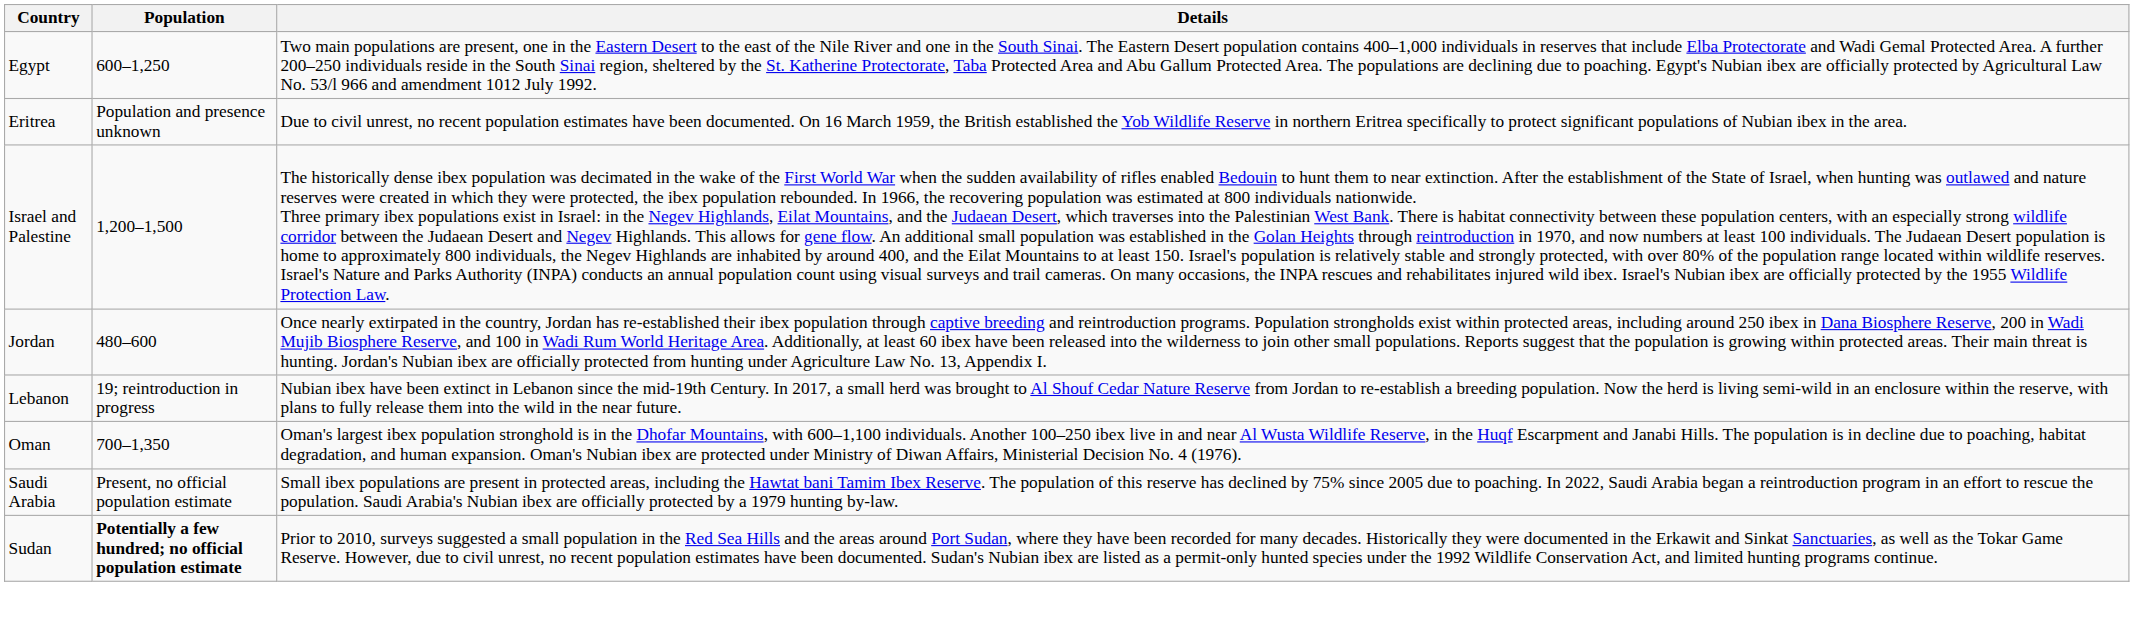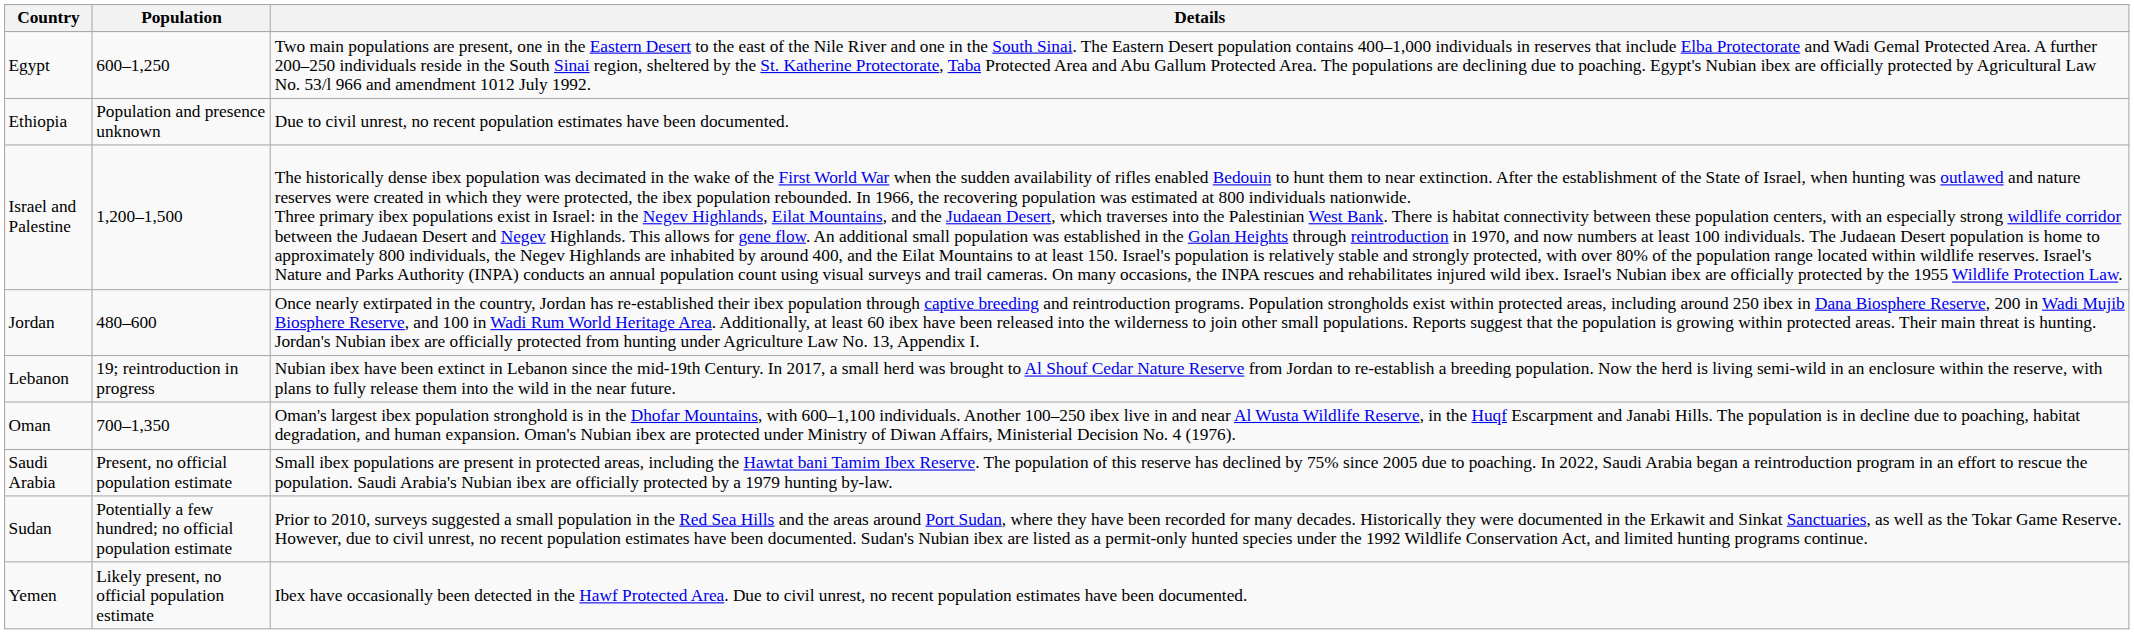- row: Eritrea | Population and presence unknown | Due to civil unrest, no recent population estimates have been documented. On 16 March 1959, the British established the Yob Wildlife Reserve in northern Eritrea specifically to protect significant populations of Nubian ibex in the area.
+ row: Ethiopia | Population and presence unknown | Due to civil unrest, no recent population estimates have been documented.
Sudan | Population: bold -> normal
+ row: Yemen | Likely present, no official population estimate | Ibex have occasionally been detected in the Hawf Protected Area. Due to civil unrest, no recent population estimates have been documented.
